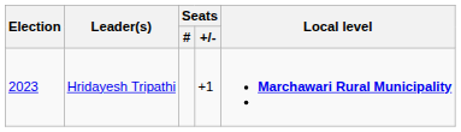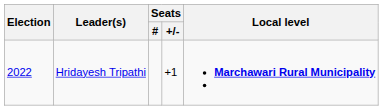Hridayesh Tripathi | Election: 2023 -> 2022
